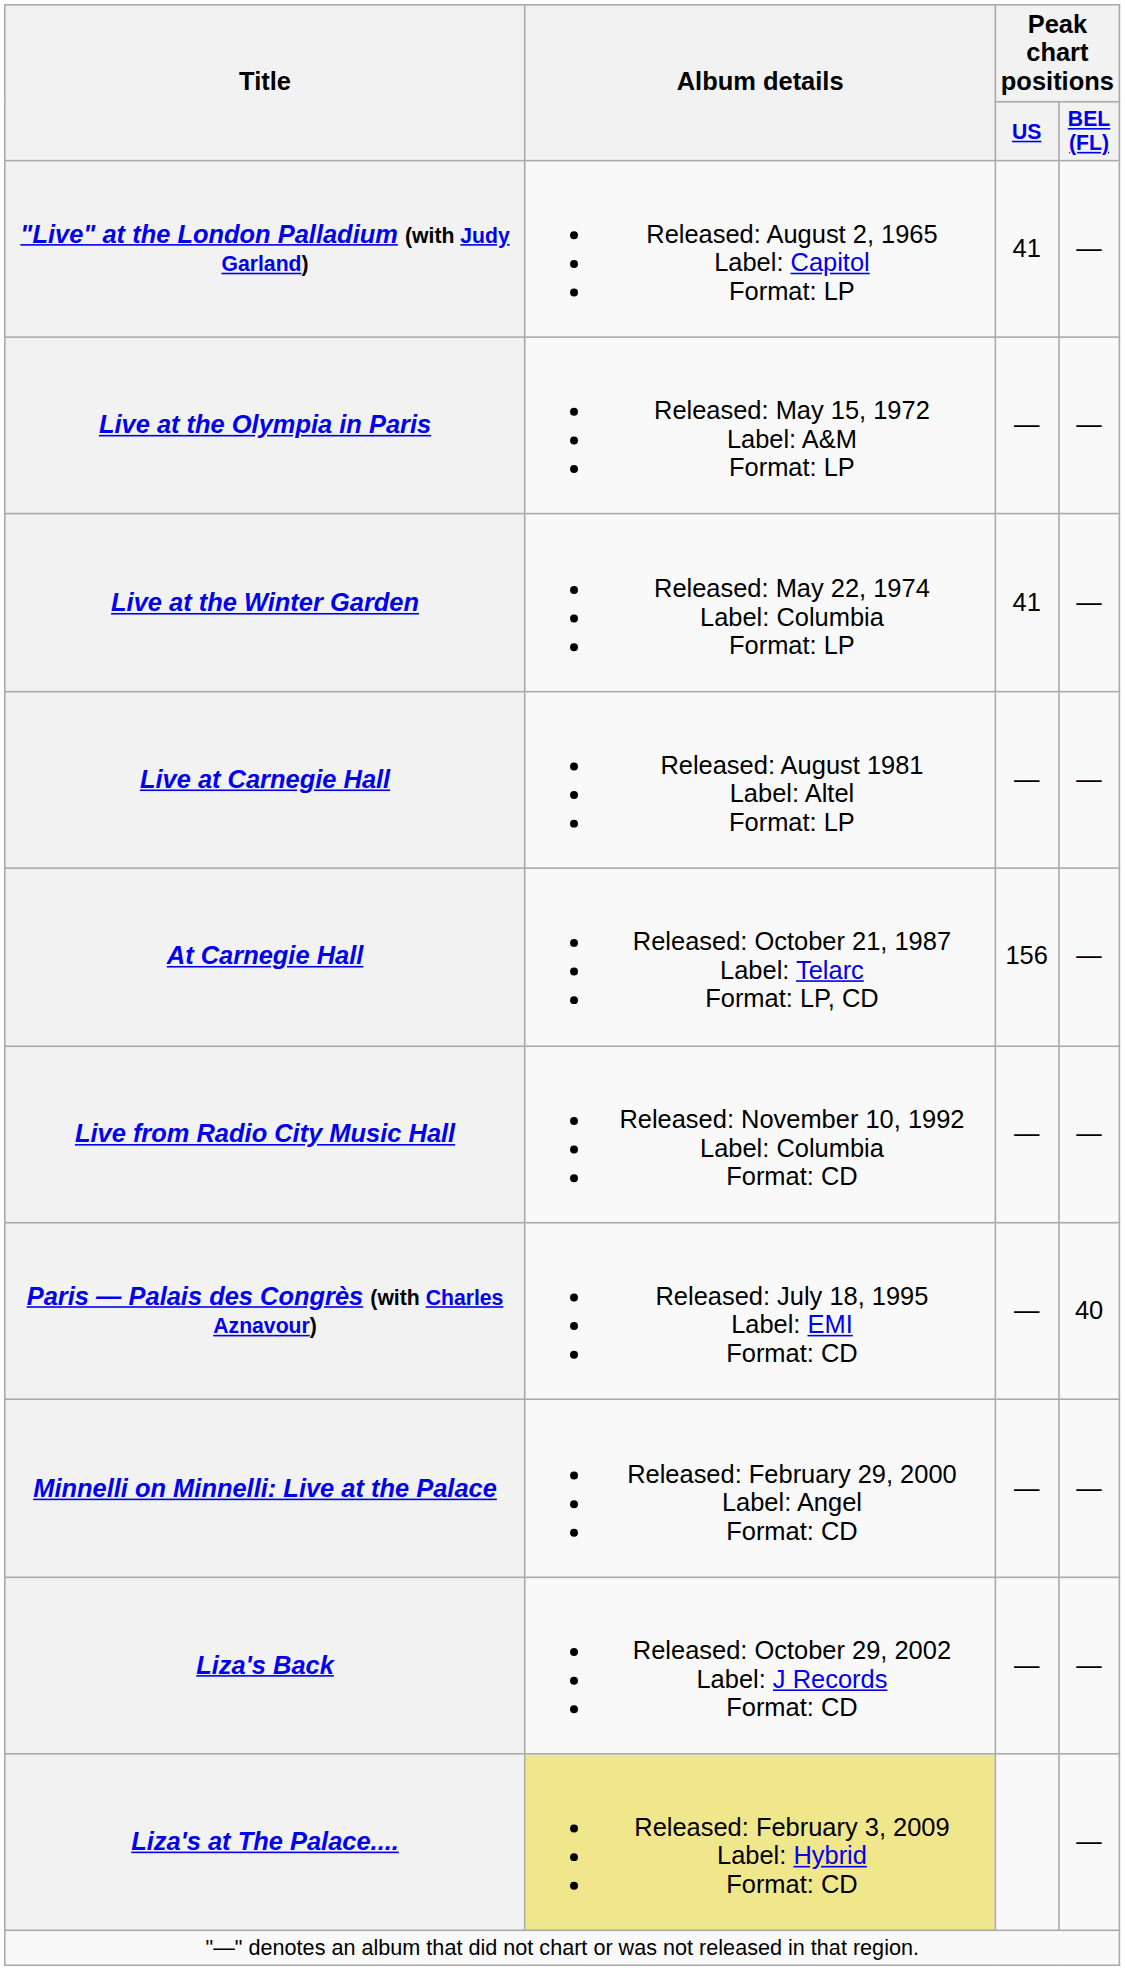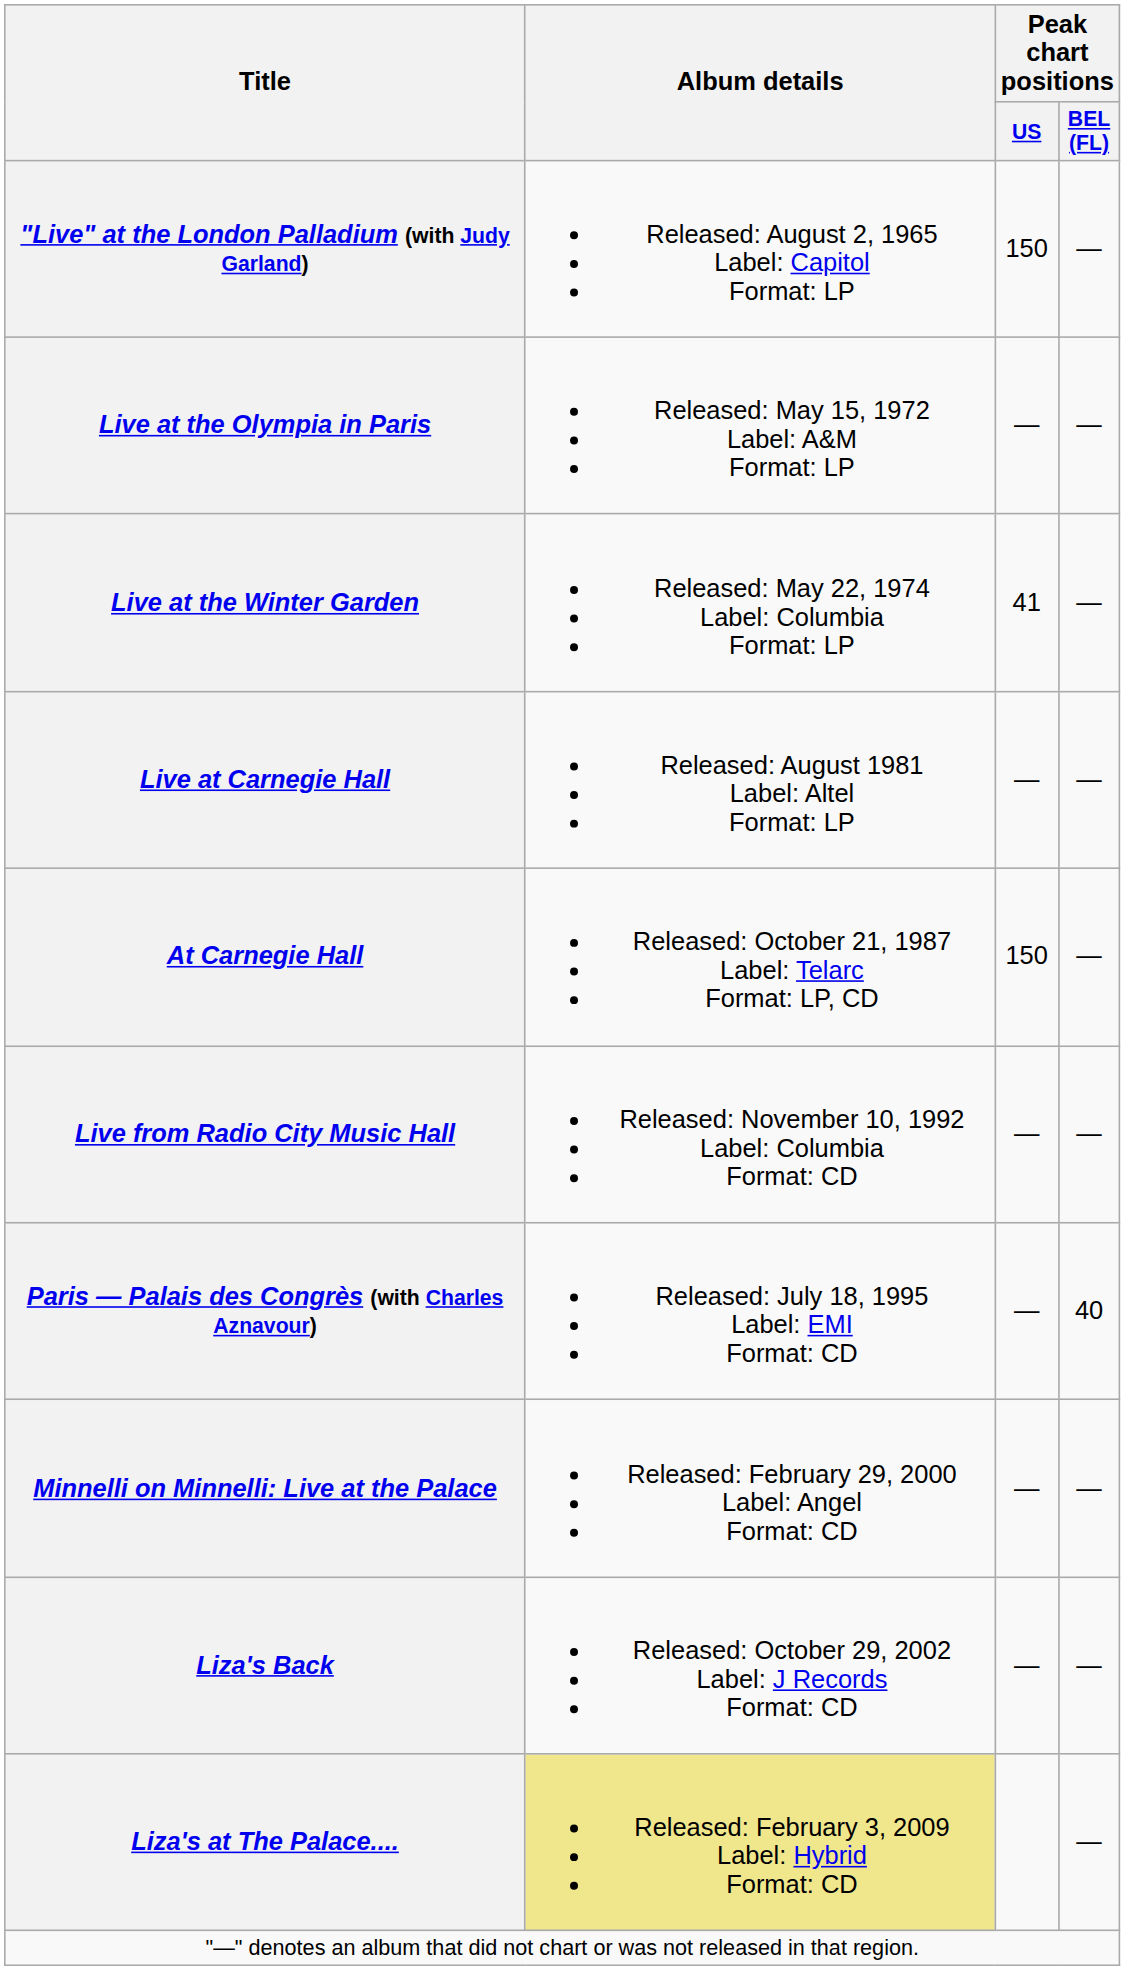"Live" at the London Palladium (with Judy Garland) | Peak chart positions / US: 41 -> 150
At Carnegie Hall | Peak chart positions / US: 156 -> 150
